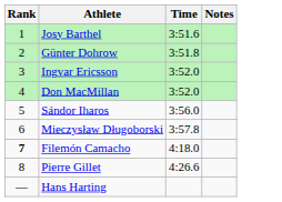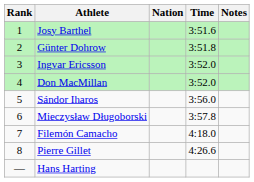+ column: Nation
Filemón Camacho | Rank: bold -> normal
